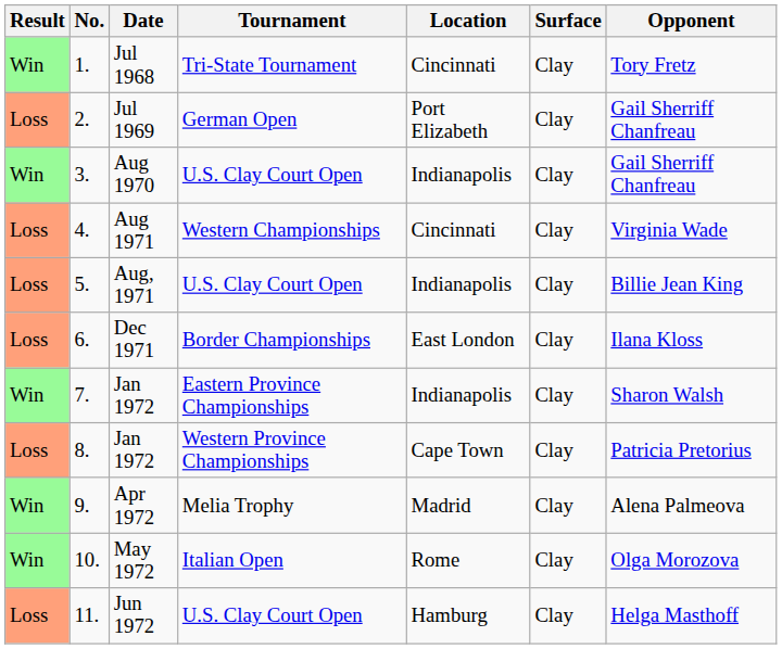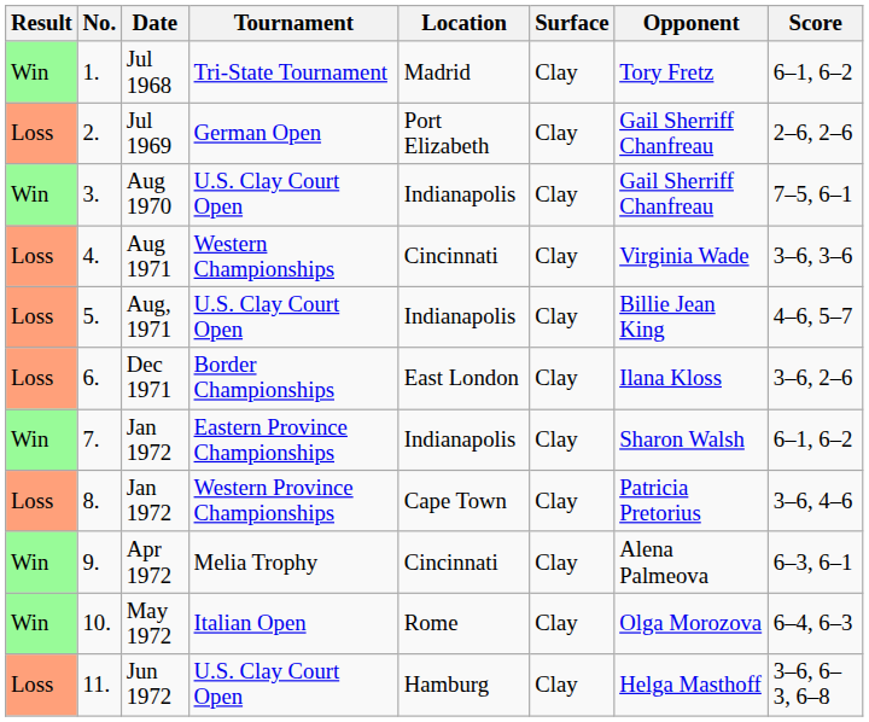+ column: Score | 6–1, 6–2 | 2–6, 2–6 | 7–5, 6–1 | 3–6, 3–6 | 4–6, 5–7 | 3–6, 2–6 | 6–1, 6–2 | 3–6, 4–6 | 6–3, 6–1 | 6–4, 6–3 | 3–6, 6–3, 6–8
Jul 1968 | Location: Cincinnati -> Madrid
Apr 1972 | Location: Madrid -> Cincinnati
